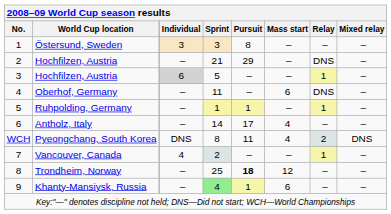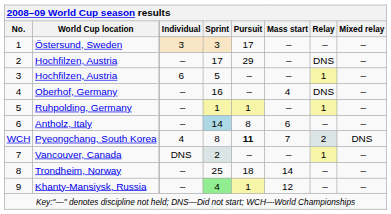Östersund, Sweden | Pursuit: 8 -> 17
2 / Hochfilzen, Austria | Sprint: 21 -> 17
3 / Hochfilzen, Austria | Individual: lightgrey background -> no background
Oberhof, Germany | Sprint: 11 -> 16
Oberhof, Germany | Mass start: 6 -> 4
Antholz, Italy | Sprint: no background -> lightblue background
Antholz, Italy | Pursuit: 17 -> 8
Antholz, Italy | Mass start: 4 -> 6
Pyeongchang, South Korea | Individual: DNS -> 4
Pyeongchang, South Korea | Pursuit: normal -> bold
Pyeongchang, South Korea | Mass start: 4 -> 7
Vancouver, Canada | Individual: 4 -> DNS
Trondheim, Norway | Pursuit: bold -> normal
Trondheim, Norway | Mass start: 12 -> 14
Khanty-Mansiysk, Russia | Mass start: 6 -> 12
